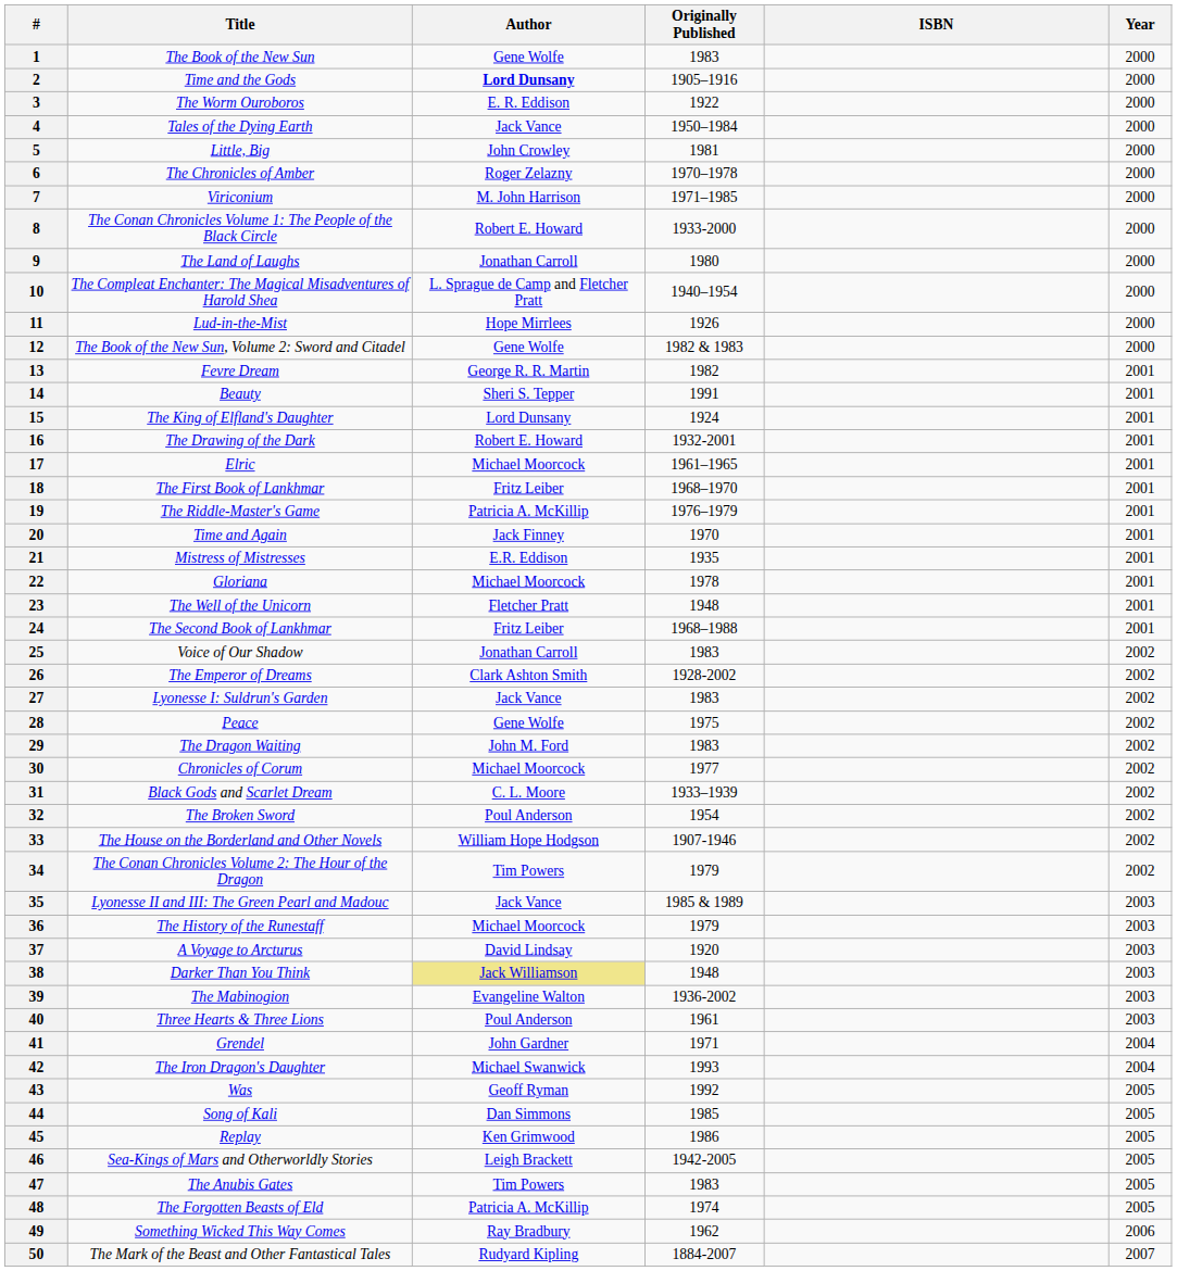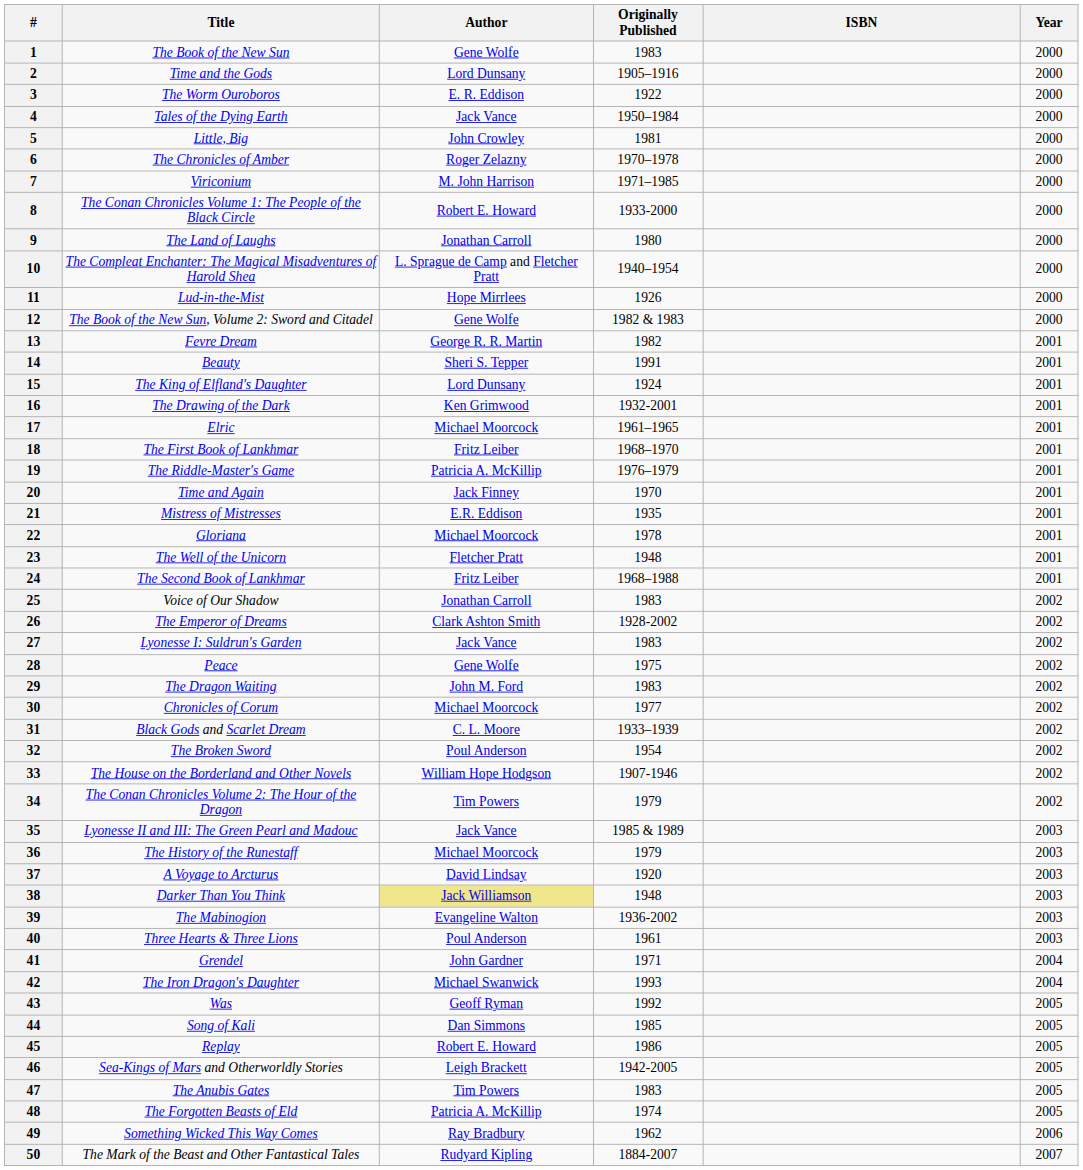2 | Author: bold -> normal
16 | Author: Robert E. Howard -> Ken Grimwood
45 | Author: Ken Grimwood -> Robert E. Howard
